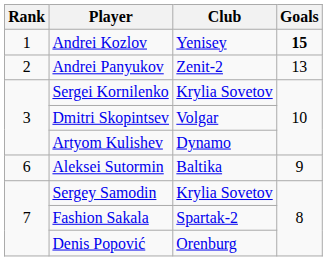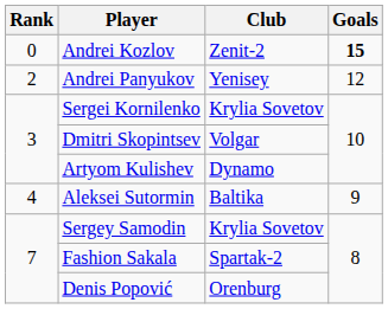Andrei Kozlov | Rank: 1 -> 0
Andrei Kozlov | Club: Yenisey -> Zenit-2
Andrei Panyukov | Club: Zenit-2 -> Yenisey
Andrei Panyukov | Goals: 13 -> 12
Aleksei Sutormin | Rank: 6 -> 4
